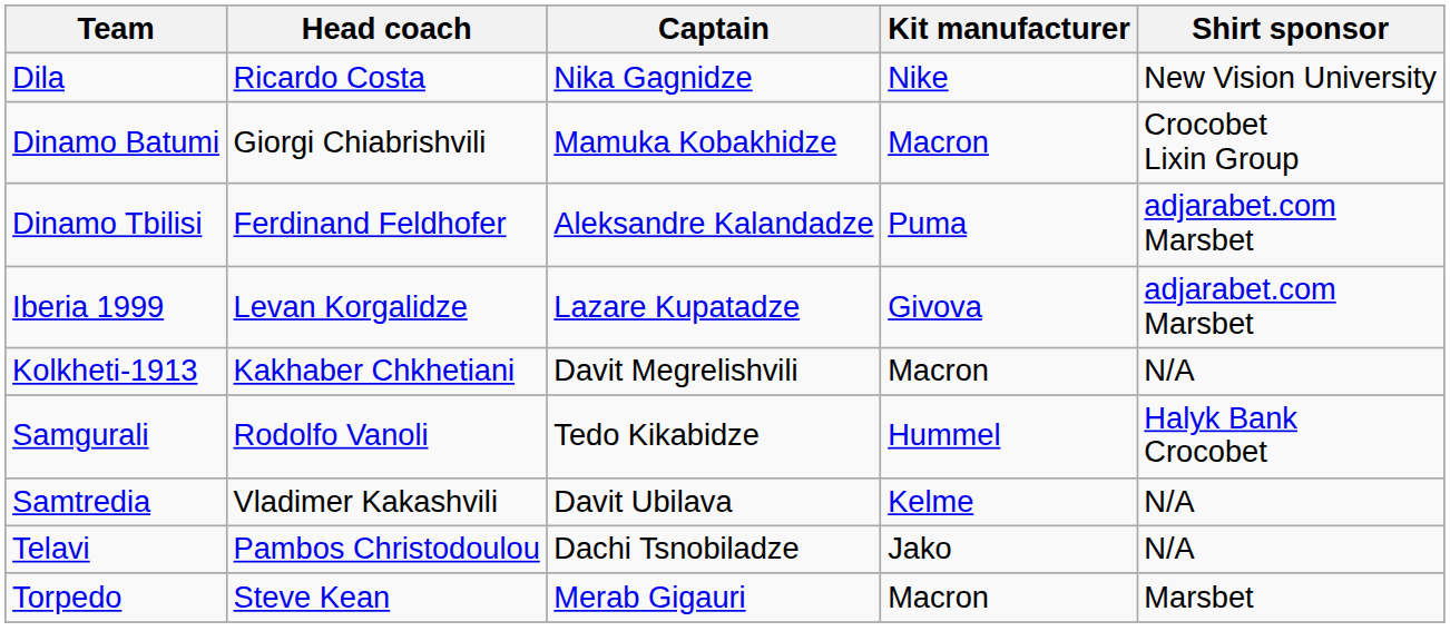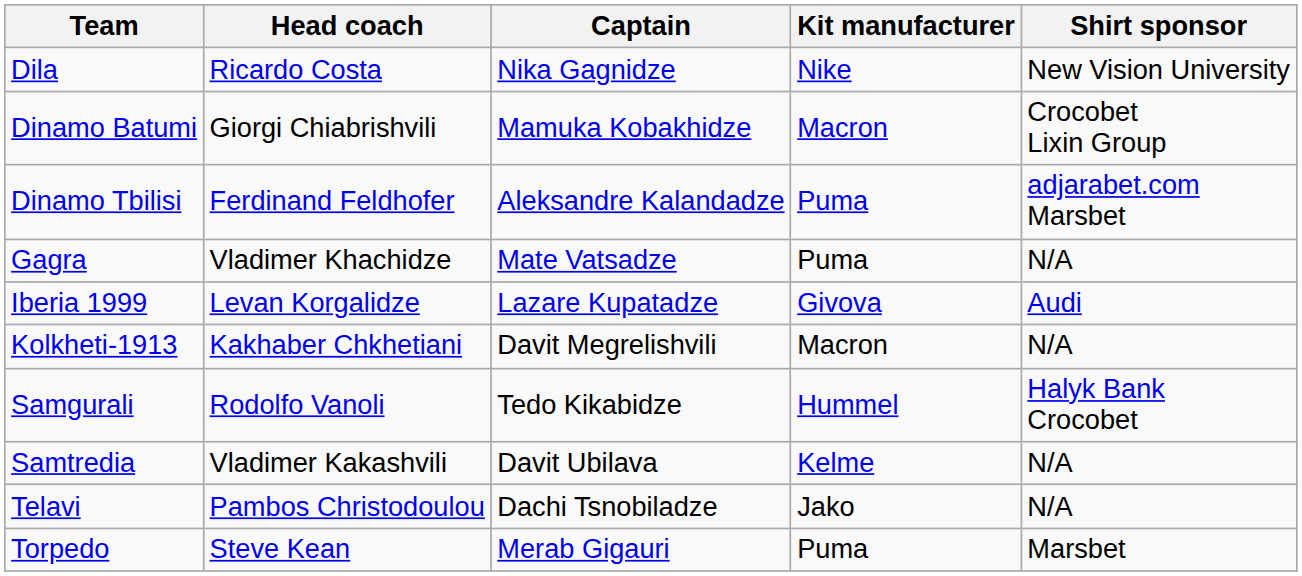+ row: Gagra | Vladimer Khachidze | Mate Vatsadze | Puma | N/A
Iberia 1999 | Shirt sponsor: adjarabet.com Marsbet -> Audi
Torpedo | Kit manufacturer: Macron -> Puma
